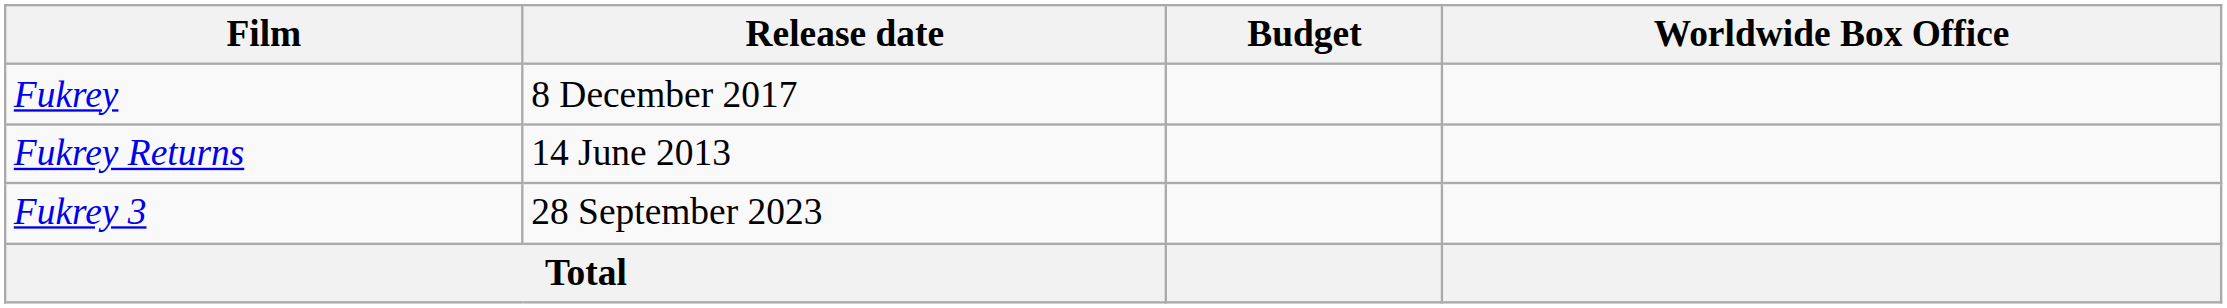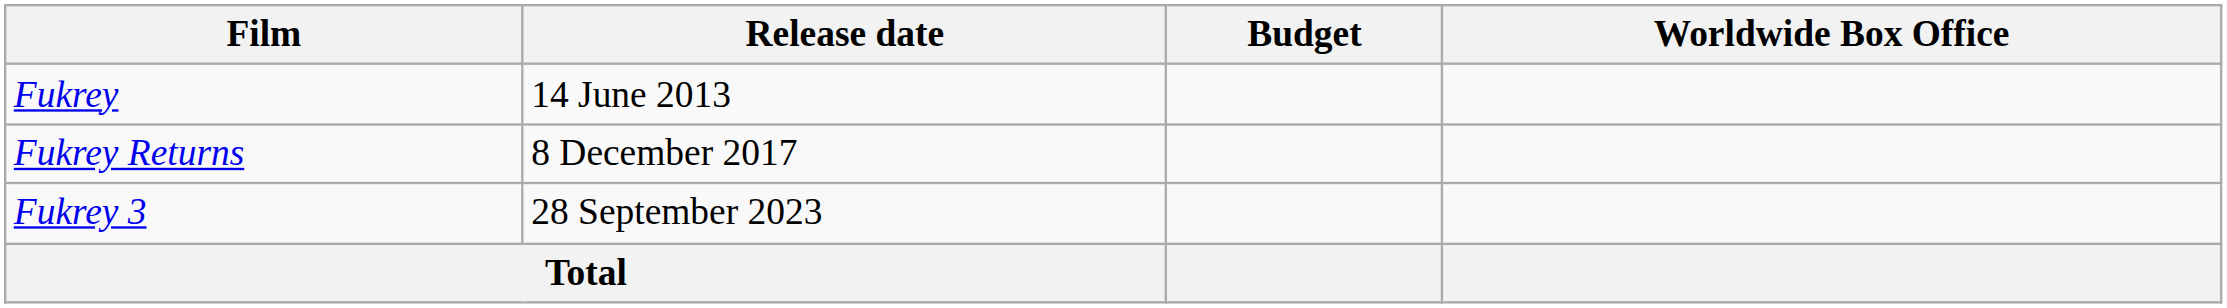Fukrey | Release date: 8 December 2017 -> 14 June 2013
Fukrey Returns | Release date: 14 June 2013 -> 8 December 2017
